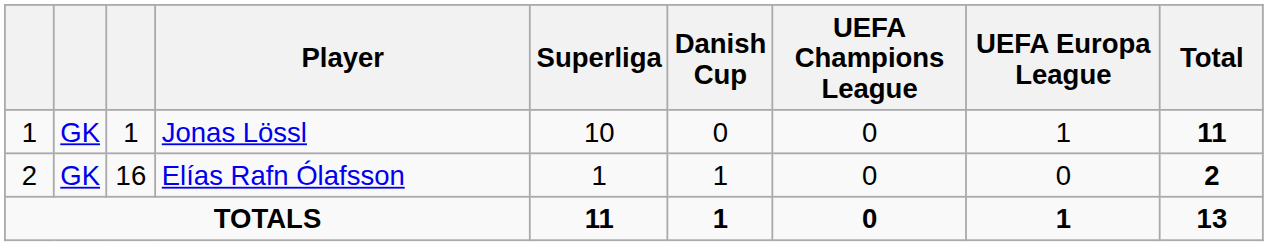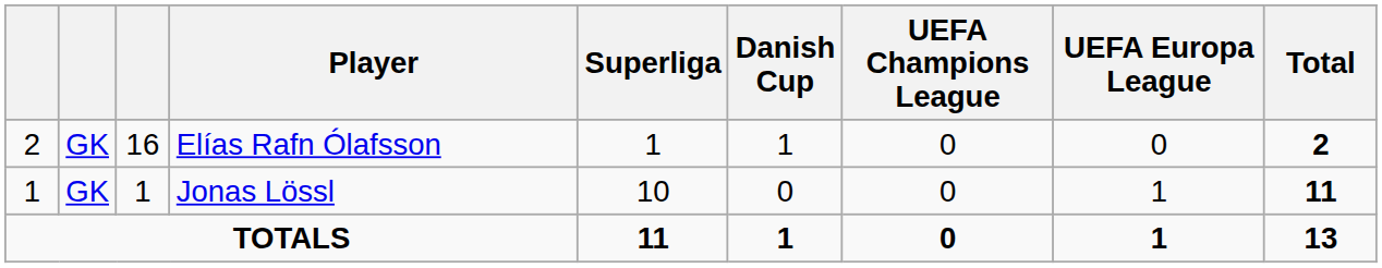rows swapped: Jonas Lössl <-> Elías Rafn Ólafsson
